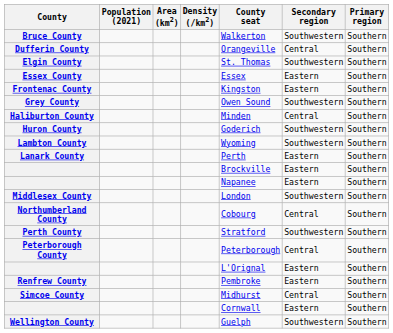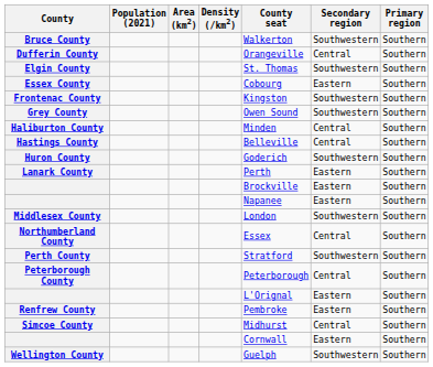Essex County | County seat: Essex -> Cobourg
Frontenac County | Secondary region: Eastern -> Southwestern
+ row: Hastings County | Belleville | Central | Southern
- row: Lambton County | Wyoming | Southwestern | Southern
Northumberland County | County seat: Cobourg -> Essex
